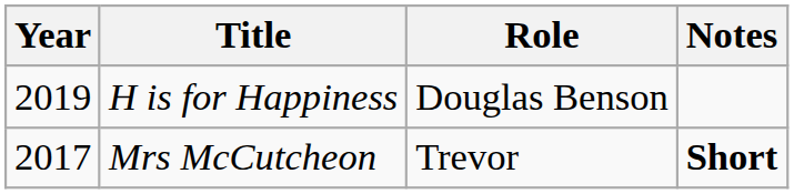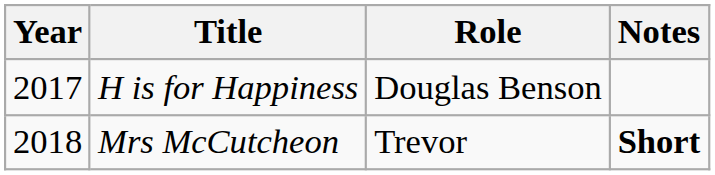H is for Happiness | Year: 2019 -> 2017
Mrs McCutcheon | Year: 2017 -> 2018
